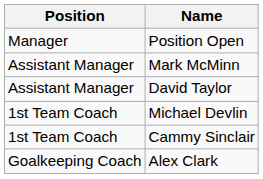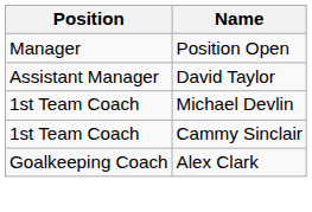- row: Assistant Manager | Mark McMinn
